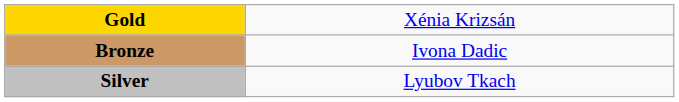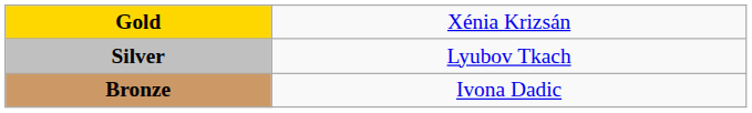rows swapped: Silver <-> Bronze
